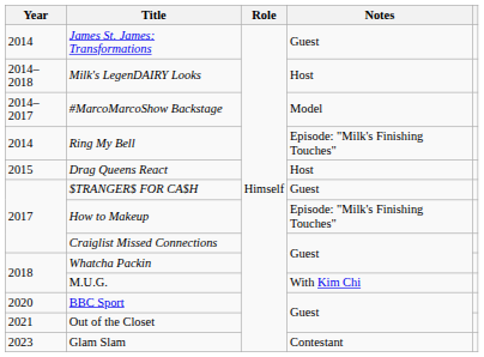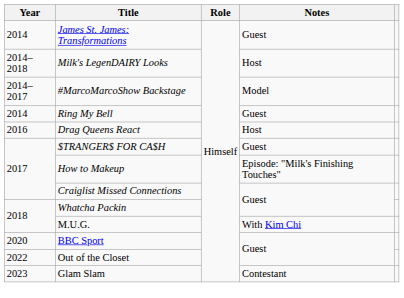Ring My Bell | Notes: Episode: "Milk's Finishing Touches" -> Guest
Drag Queens React | Year: 2015 -> 2016
Out of the Closet | Year: 2021 -> 2022
